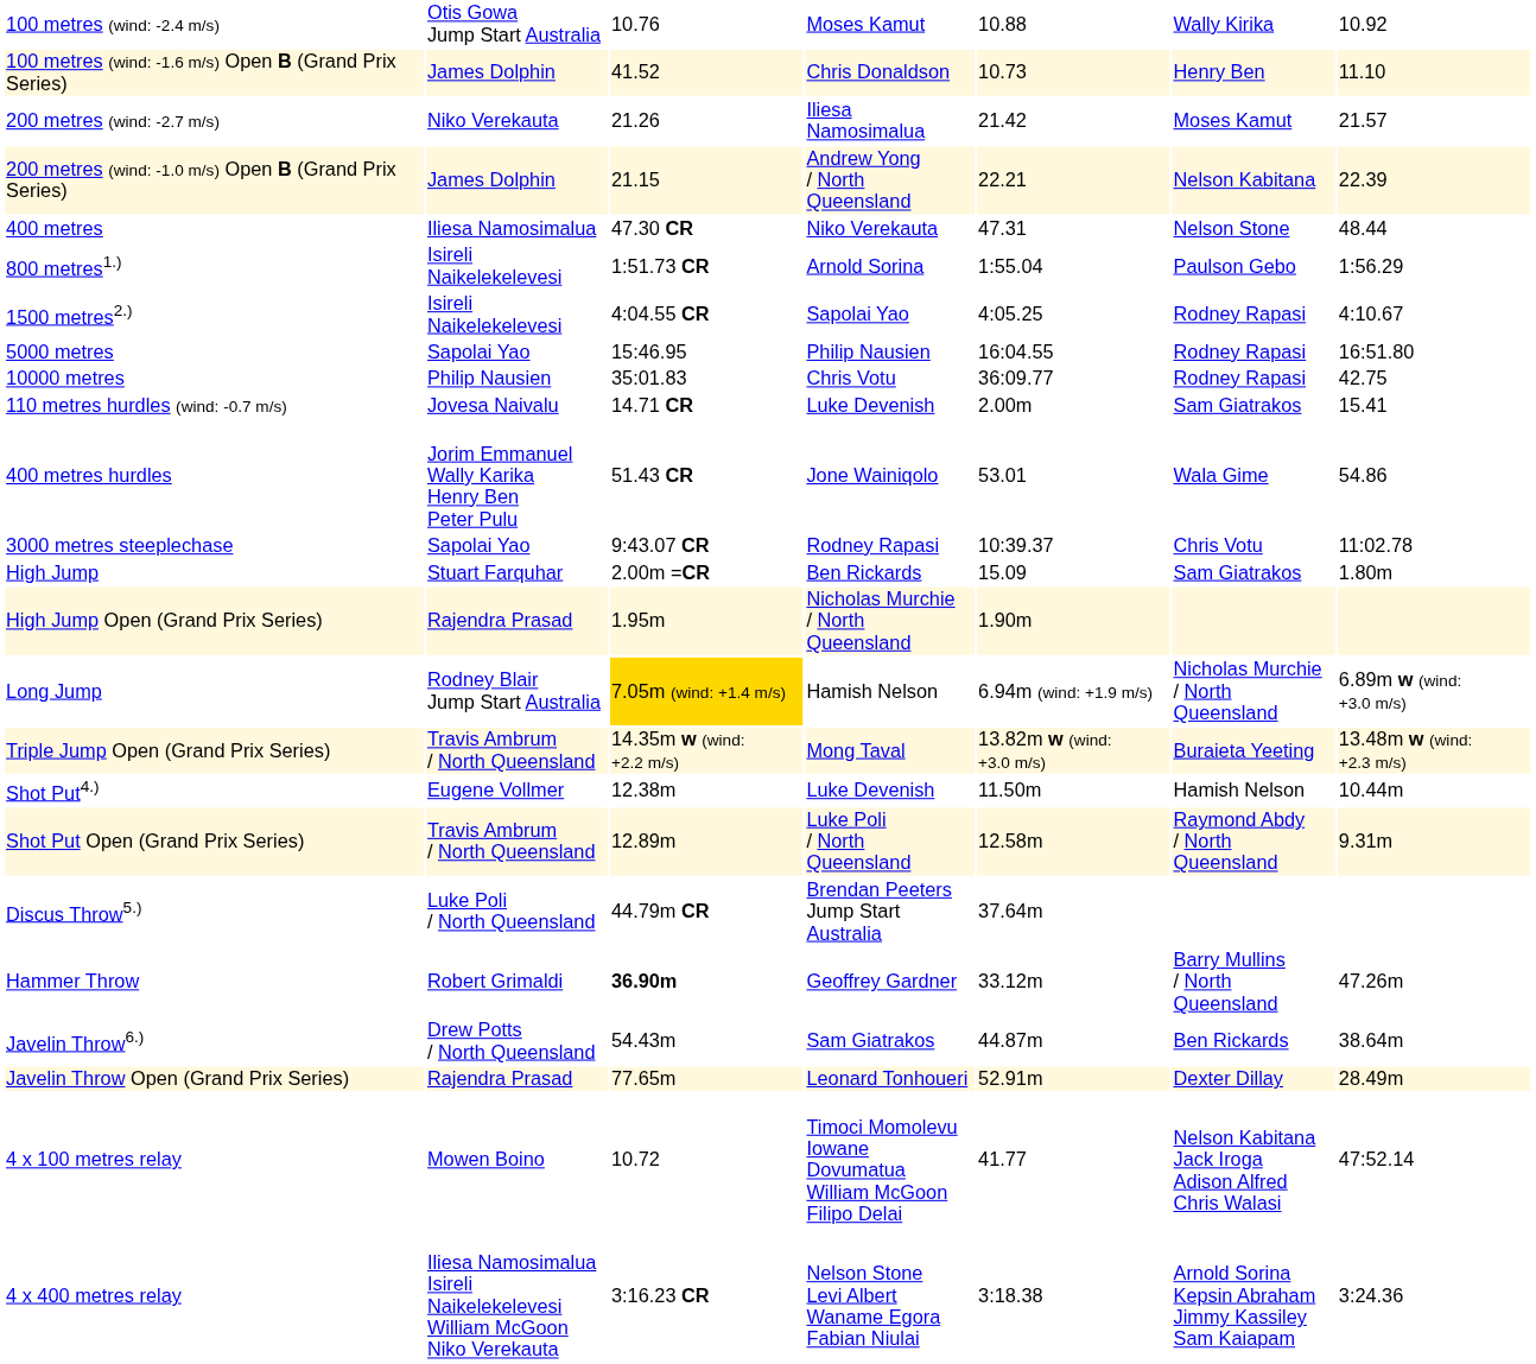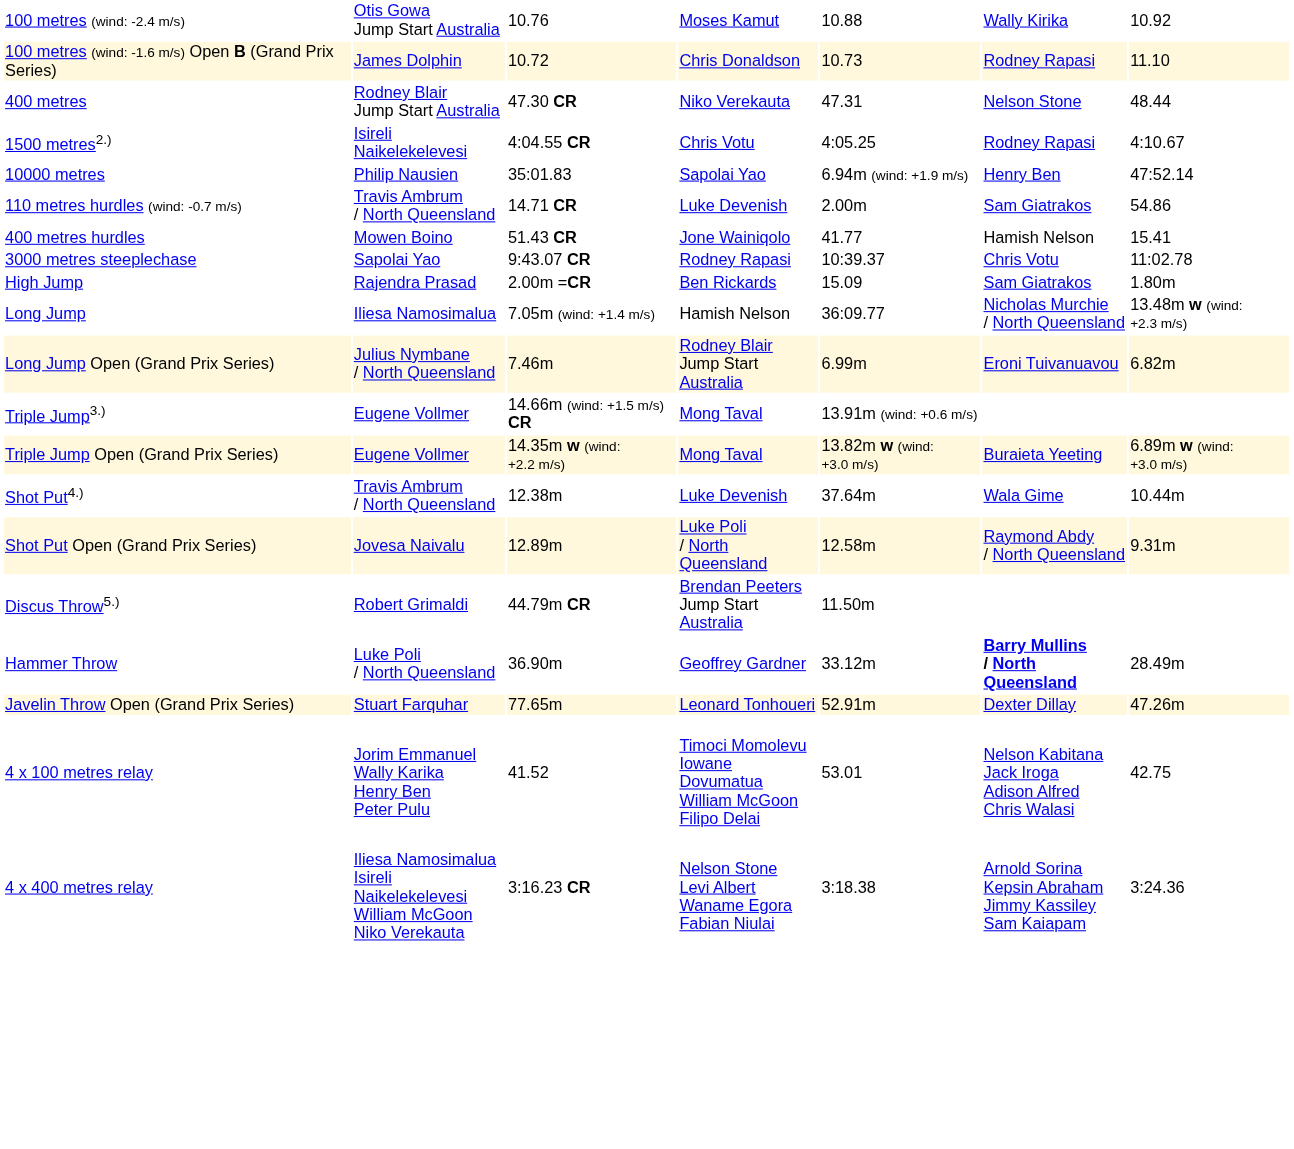100 metres (wind: -1.6 m/s) Open B (Grand Prix Series) | column 3: 41.52 -> 10.72
100 metres (wind: -1.6 m/s) Open B (Grand Prix Series) | column 6: Henry Ben -> Rodney Rapasi
- row: 200 metres (wind: -2.7 m/s) | Niko Verekauta | 21.26 | Iliesa Namosimalua | 21.42 | Moses Kamut | 21.57
- row: 200 metres (wind: -1.0 m/s) Open B (Grand Prix Series) | James Dolphin | 21.15 | Andrew Yong / North Queensland | 22.21 | Nelson Kabitana | 22.39
400 metres | column 2: Iliesa Namosimalua -> Rodney Blair Jump Start Australia
- row: 800 metres1.) | Isireli Naikelekelevesi | 1:51.73 CR | Arnold Sorina | 1:55.04 | Paulson Gebo | 1:56.29
1500 metres2.) | column 4: Sapolai Yao -> Chris Votu
- row: 5000 metres | Sapolai Yao | 15:46.95 | Philip Nausien | 16:04.55 | Rodney Rapasi | 16:51.80
10000 metres | column 4: Chris Votu -> Sapolai Yao
10000 metres | column 5: 36:09.77 -> 6.94m (wind: +1.9 m/s)
10000 metres | column 6: Rodney Rapasi -> Henry Ben
10000 metres | column 7: 42.75 -> 47:52.14
110 metres hurdles (wind: -0.7 m/s) | column 2: Jovesa Naivalu -> Travis Ambrum / North Queensland
110 metres hurdles (wind: -0.7 m/s) | column 7: 15.41 -> 54.86
400 metres hurdles | column 2: Jorim Emmanuel Wally Karika Henry Ben Peter Pulu -> Mowen Boino
400 metres hurdles | column 5: 53.01 -> 41.77
400 metres hurdles | column 6: Wala Gime -> Hamish Nelson
400 metres hurdles | column 7: 54.86 -> 15.41
High Jump | column 2: Stuart Farquhar -> Rajendra Prasad
- row: High Jump Open (Grand Prix Series) | Rajendra Prasad | 1.95m | Nicholas Murchie / North Queensland | 1.90m
Long Jump | column 2: Rodney Blair Jump Start Australia -> Iliesa Namosimalua
Long Jump | column 3: gold background -> no background
Long Jump | column 5: 6.94m (wind: +1.9 m/s) -> 36:09.77
Long Jump | column 7: 6.89m w (wind: +3.0 m/s) -> 13.48m w (wind: +2.3 m/s)
+ row: Long Jump Open (Grand Prix Series) | Julius Nymbane / North Queensland | 7.46m | Rodney Blair Jump Start Australia | 6.99m | Eroni Tuivanuavou | 6.82m
+ row: Triple Jump3.) | Eugene Vollmer | 14.66m (wind: +1.5 m/s) CR | Mong Taval | 13.91m (wind: +0.6 m/s)
Triple Jump Open (Grand Prix Series) | column 2: Travis Ambrum / North Queensland -> Eugene Vollmer
Triple Jump Open (Grand Prix Series) | column 7: 13.48m w (wind: +2.3 m/s) -> 6.89m w (wind: +3.0 m/s)
Shot Put4.) | column 2: Eugene Vollmer -> Travis Ambrum / North Queensland
Shot Put4.) | column 5: 11.50m -> 37.64m
Shot Put4.) | column 6: Hamish Nelson -> Wala Gime
Shot Put Open (Grand Prix Series) | column 2: Travis Ambrum / North Queensland -> Jovesa Naivalu
Discus Throw5.) | column 2: Luke Poli / North Queensland -> Robert Grimaldi
Discus Throw5.) | column 5: 37.64m -> 11.50m
Hammer Throw | column 2: Robert Grimaldi -> Luke Poli / North Queensland
Hammer Throw | column 3: bold -> normal
Hammer Throw | column 6: normal -> bold
Hammer Throw | column 7: 47.26m -> 28.49m
- row: Javelin Throw6.) | Drew Potts / North Queensland | 54.43m | Sam Giatrakos | 44.87m | Ben Rickards | 38.64m
Javelin Throw Open (Grand Prix Series) | column 2: Rajendra Prasad -> Stuart Farquhar
Javelin Throw Open (Grand Prix Series) | column 7: 28.49m -> 47.26m
4 x 100 metres relay | column 2: Mowen Boino -> Jorim Emmanuel Wally Karika Henry Ben Peter Pulu
4 x 100 metres relay | column 3: 10.72 -> 41.52
4 x 100 metres relay | column 5: 41.77 -> 53.01
4 x 100 metres relay | column 7: 47:52.14 -> 42.75
